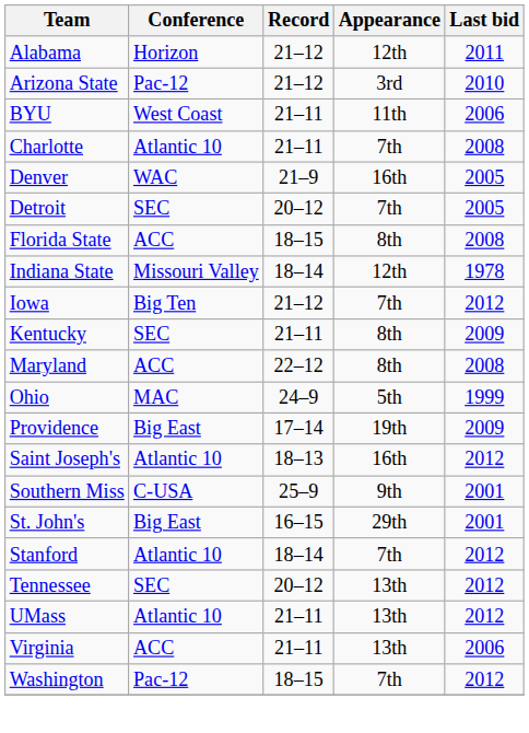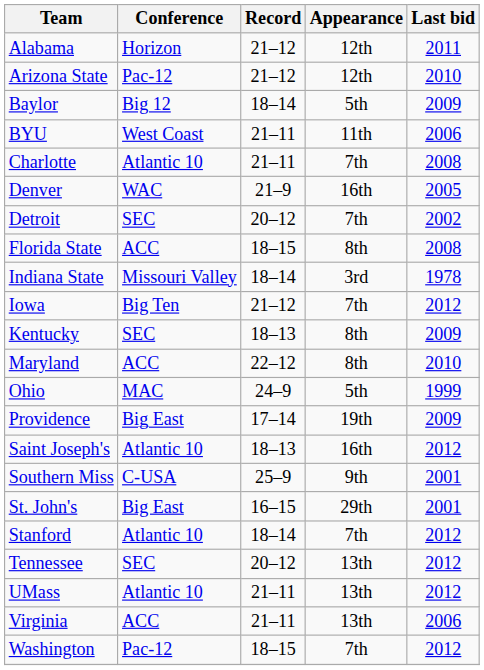Arizona State | Appearance: 3rd -> 12th
+ row: Baylor | Big 12 | 18–14 | 5th | 2009
Detroit | Last bid: 2005 -> 2002
Indiana State | Appearance: 12th -> 3rd
Kentucky | Record: 21–11 -> 18–13
Maryland | Last bid: 2008 -> 2010
